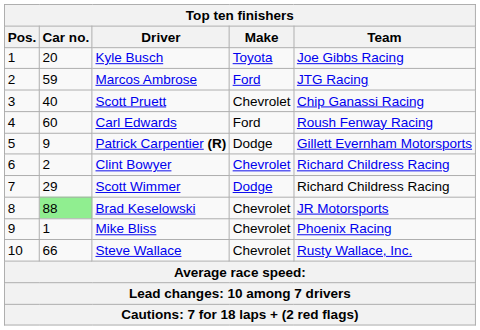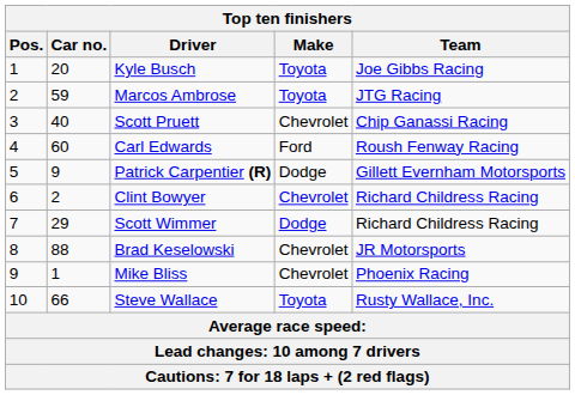Marcos Ambrose | Make: Ford -> Toyota
Brad Keselowski | Car no.: lightgreen background -> no background
Steve Wallace | Make: Chevrolet -> Toyota
